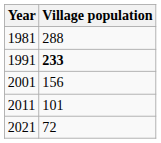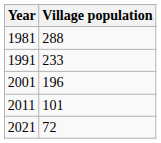1991 | Village population: bold -> normal
2001 | Village population: 156 -> 196
